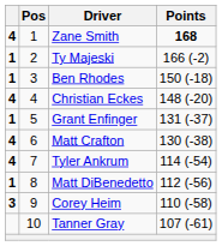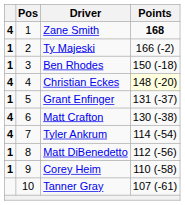Christian Eckes | Points: no background -> lightyellow background
Corey Heim | column 1: 3 -> 1
